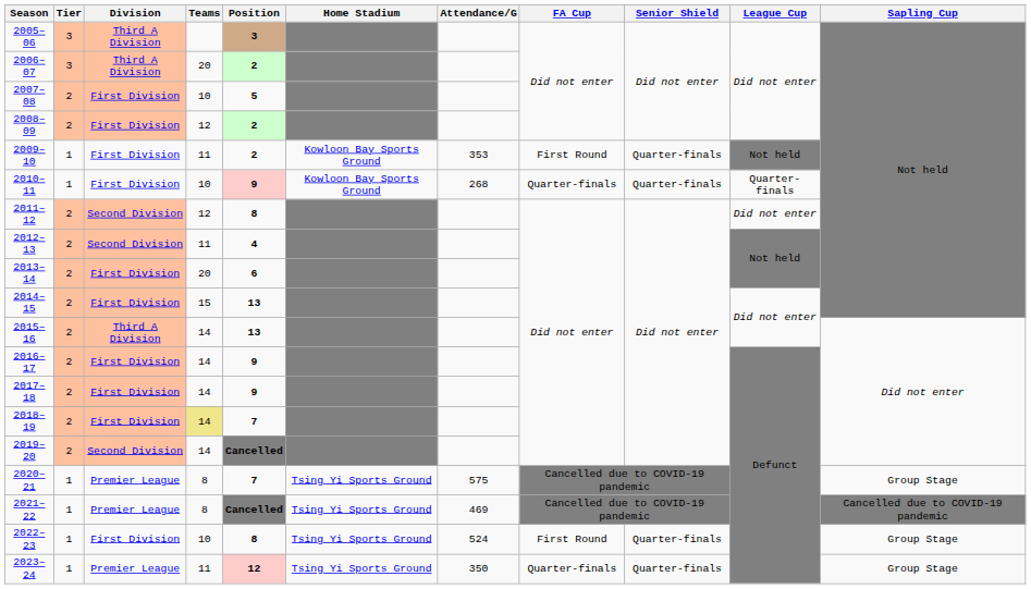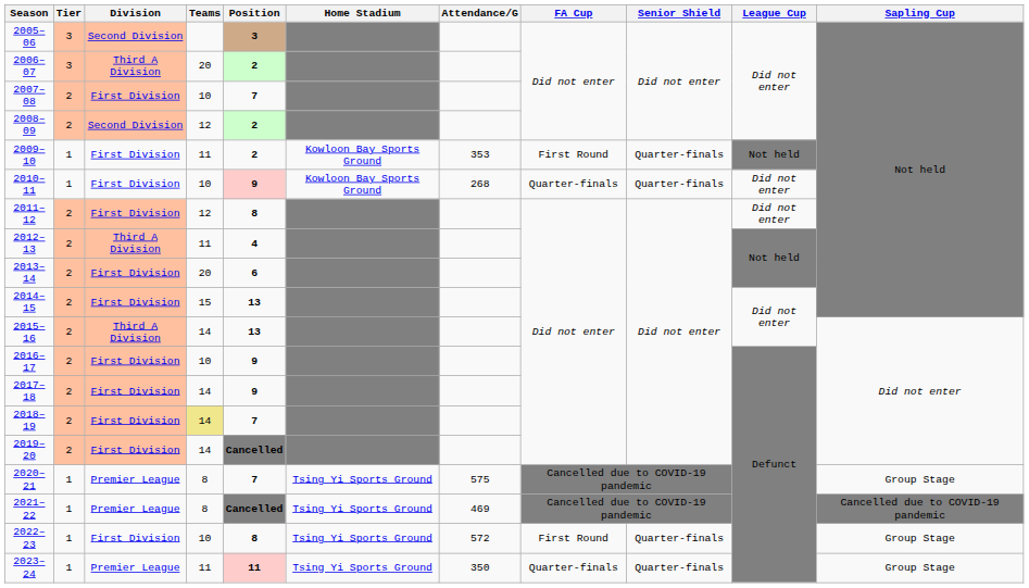2005–06 | Division: Third A Division -> Second Division
2007–08 | Position: 5 -> 7
2008–09 | Division: First Division -> Second Division
2010–11 | League Cup: Quarter-finals -> Did not enter
2011–12 | Division: Second Division -> First Division
2012–13 | Division: Second Division -> Third A Division
2016–17 | Teams: 14 -> 10
2019–20 | Division: Second Division -> First Division
2022–23 | Attendance/G: 524 -> 572
2023–24 | Position: 12 -> 11
